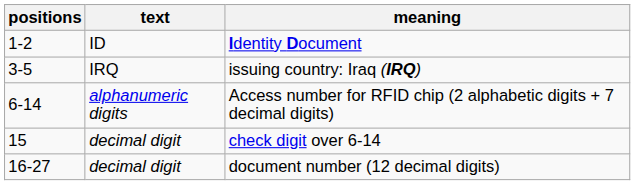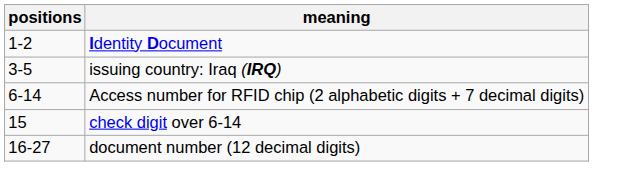- column: text | ID | IRQ | alphanumeric digits | decimal digit | decimal digit
